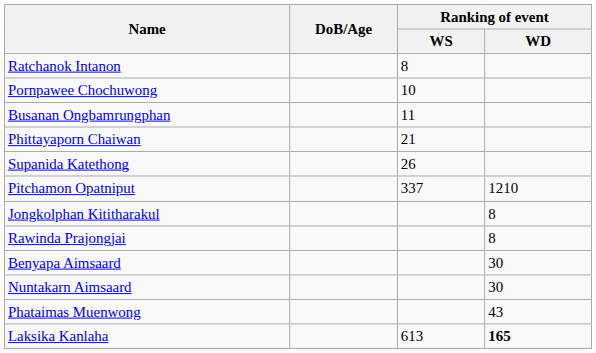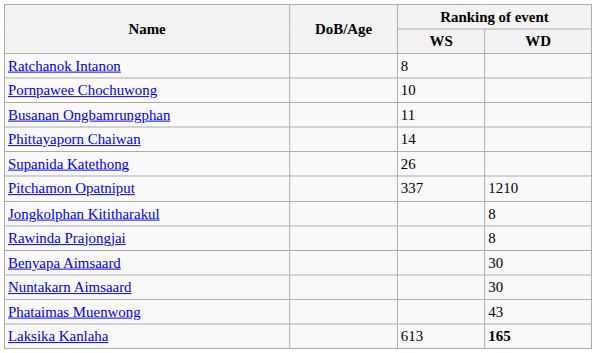Phittayaporn Chaiwan | Ranking of event / WS: 21 -> 14
